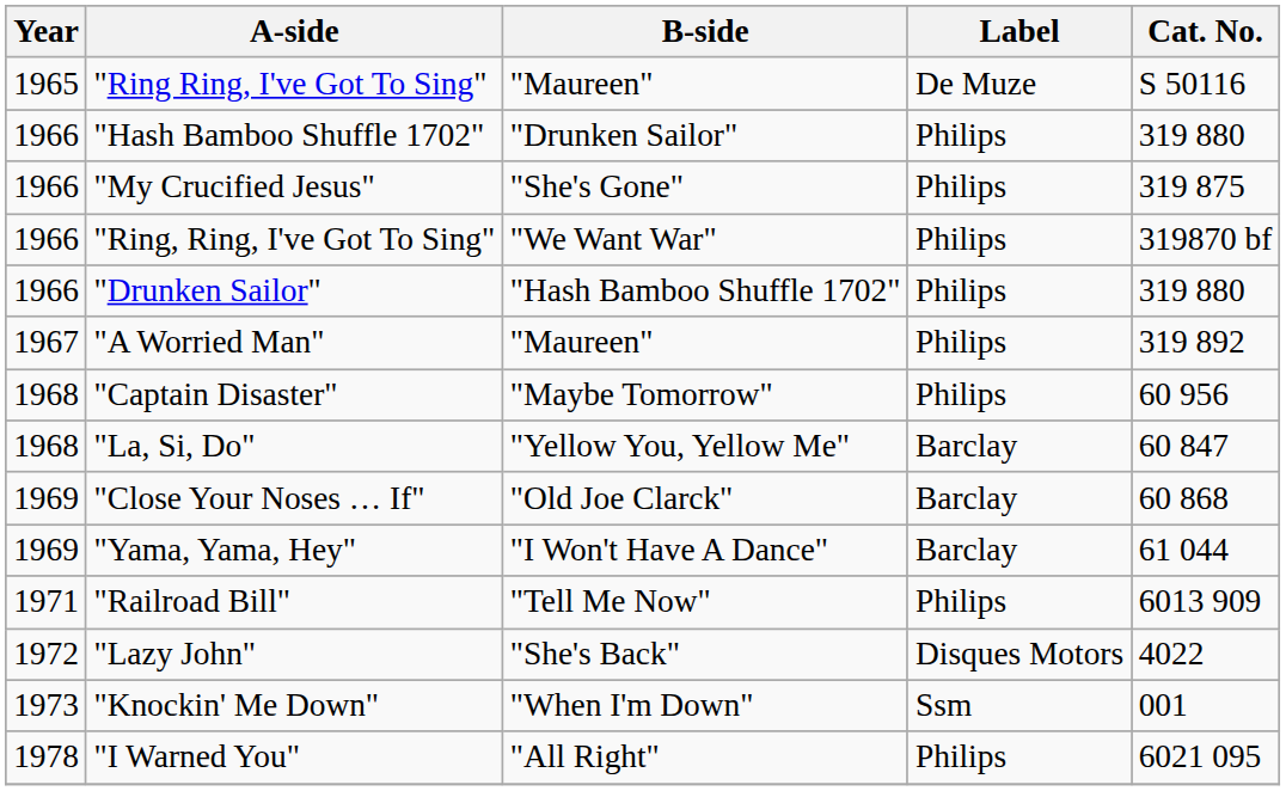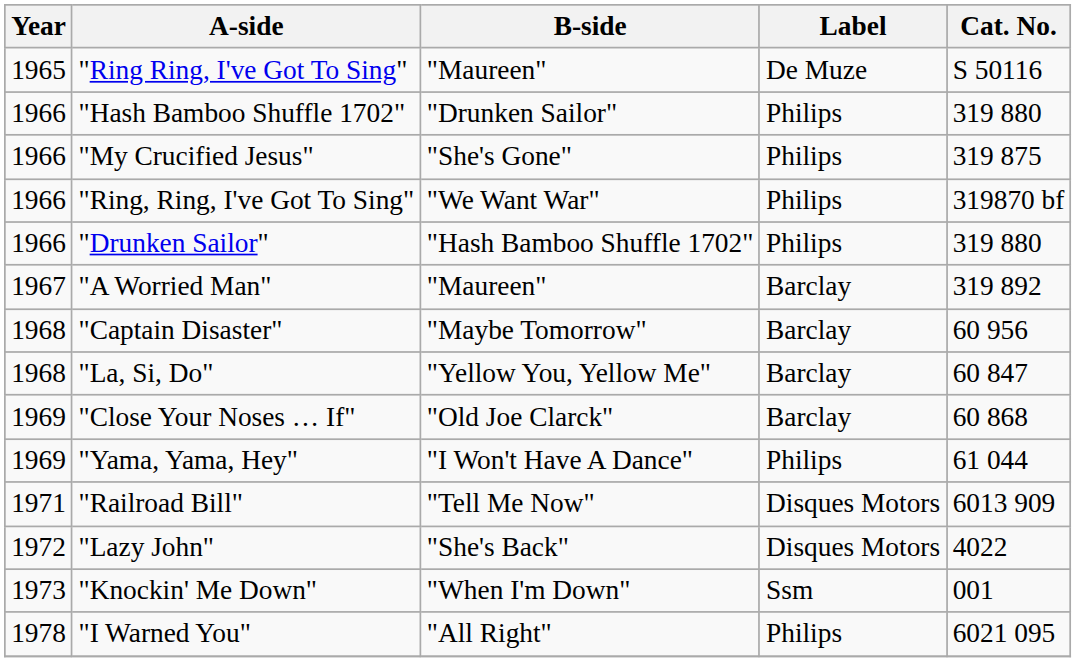"A Worried Man" | Label: Philips -> Barclay
"Captain Disaster" | Label: Philips -> Barclay
"Yama, Yama, Hey" | Label: Barclay -> Philips
"Railroad Bill" | Label: Philips -> Disques Motors
